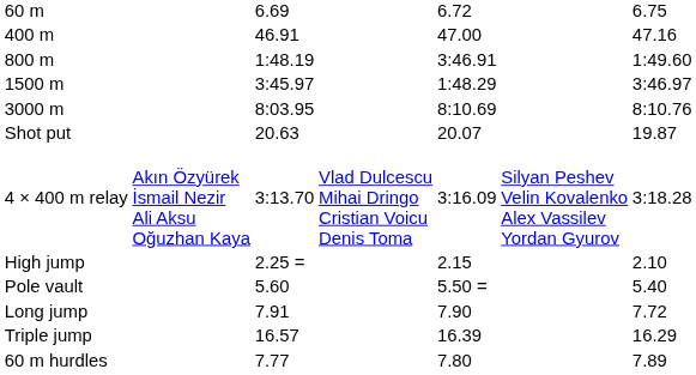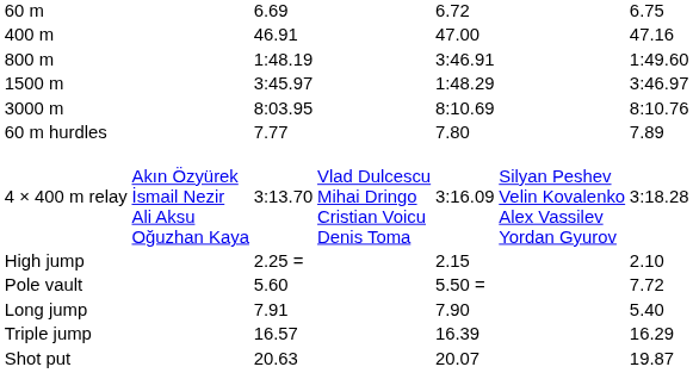rows swapped: 60 m hurdles <-> Shot put
Pole vault | column 7: 5.40 -> 7.72
Long jump | column 7: 7.72 -> 5.40
